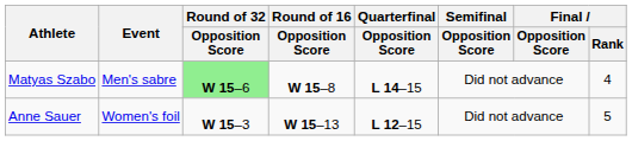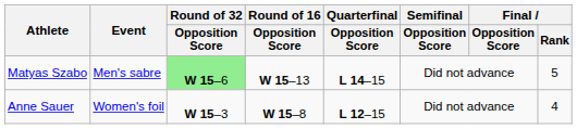Matyas Szabo | Round of 16 / Opposition Score: W 15–8 -> W 15–13
Matyas Szabo | Final / Rank: 4 -> 5
Anne Sauer | Round of 16 / Opposition Score: W 15–13 -> W 15–8
Anne Sauer | Final / Rank: 5 -> 4
